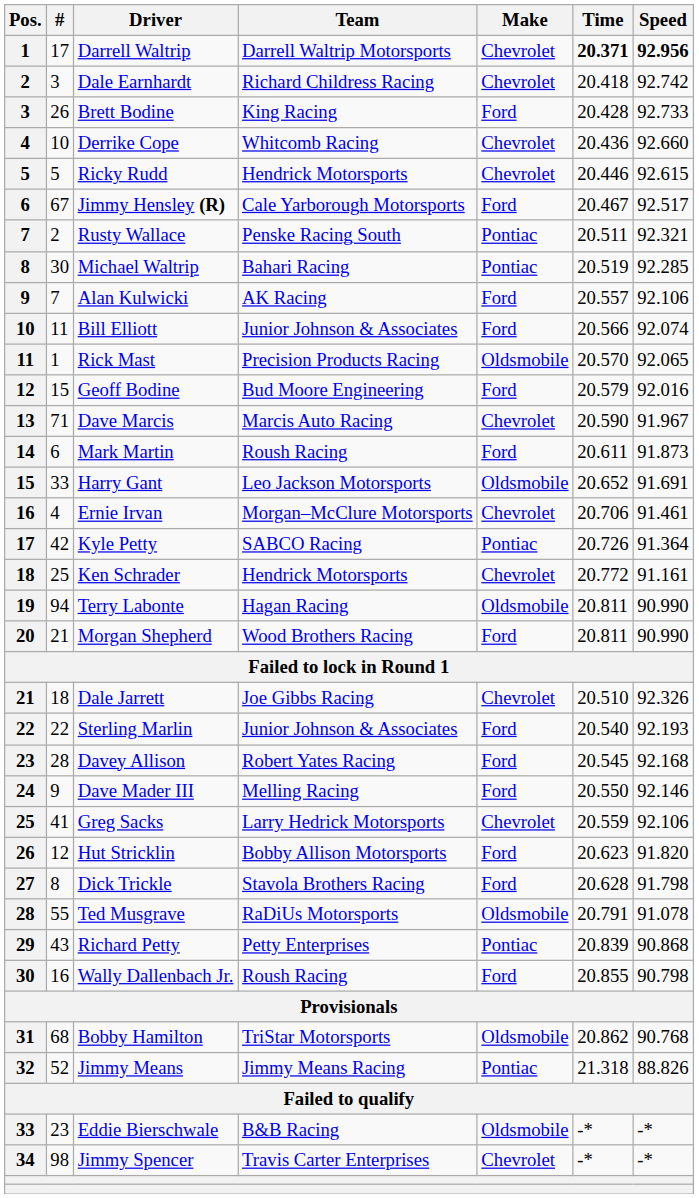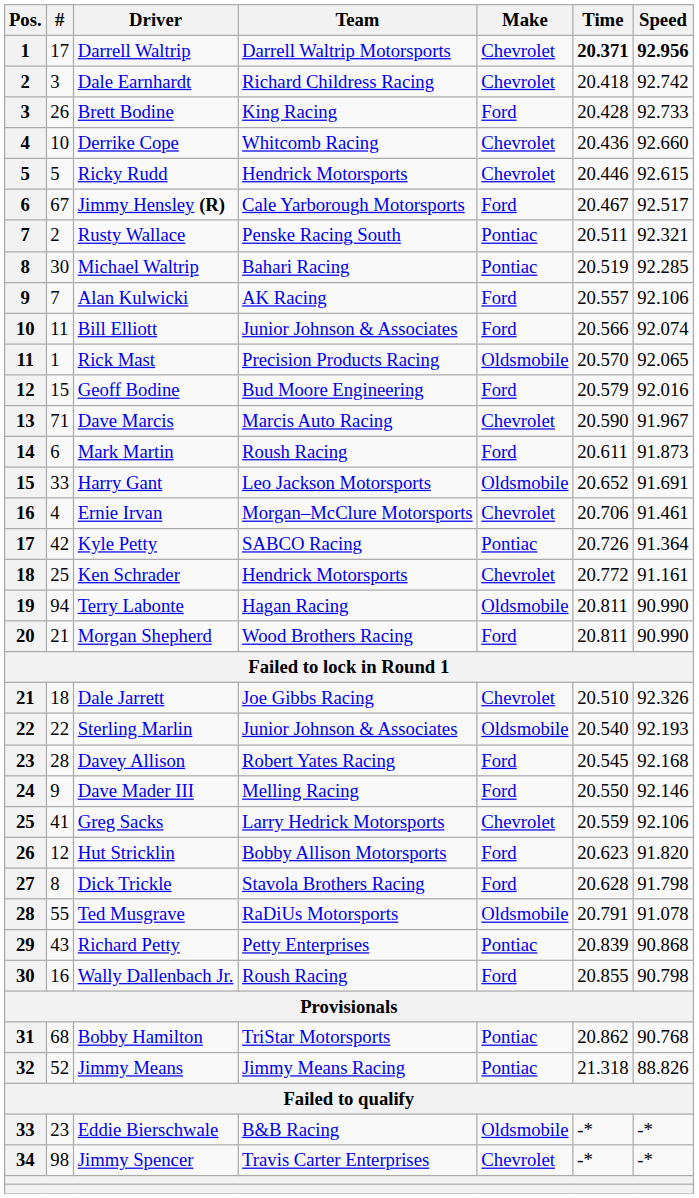Sterling Marlin | Make: Ford -> Oldsmobile
Bobby Hamilton | Make: Oldsmobile -> Pontiac
